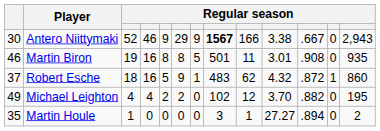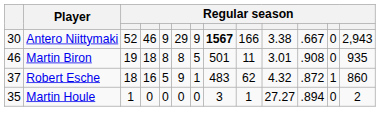Martin Biron | column 4: 16 -> 18
- row: 49 | Michael Leighton | 4 | 4 | 2 | 2 | 0 | 102 | 12 | 3.70 | .882 | 0 | 195
